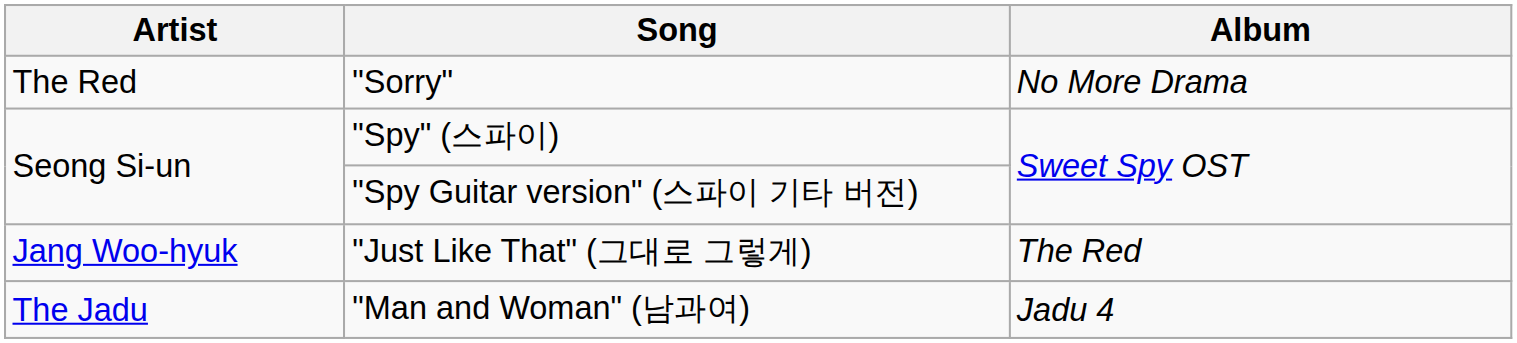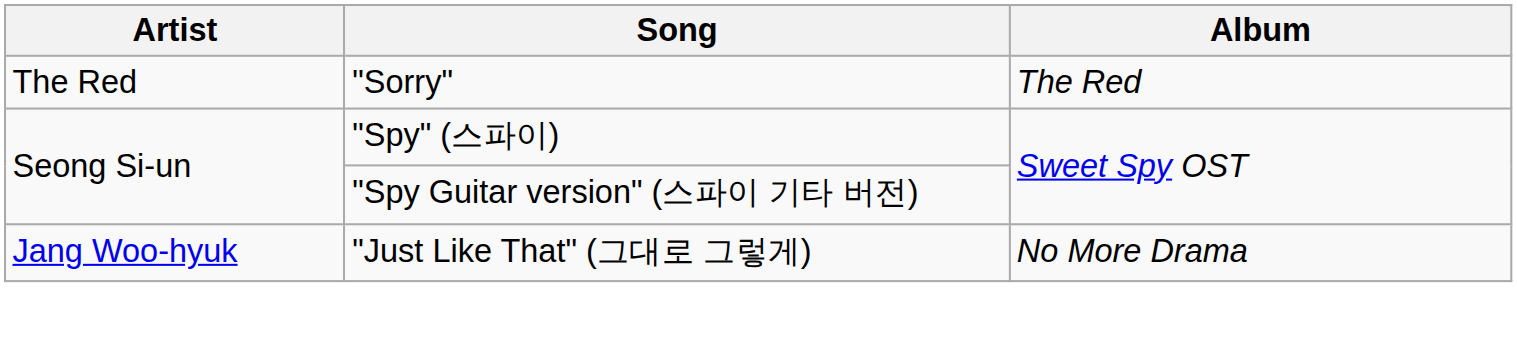"Sorry" | Album: No More Drama -> The Red
"Just Like That" (그대로 그렇게) | Album: The Red -> No More Drama
- row: The Jadu | "Man and Woman" (남과여) | Jadu 4
